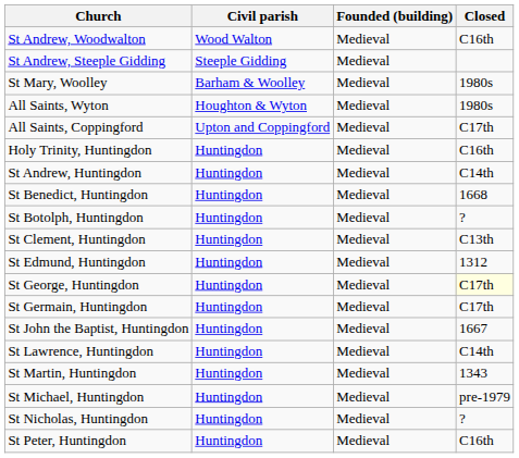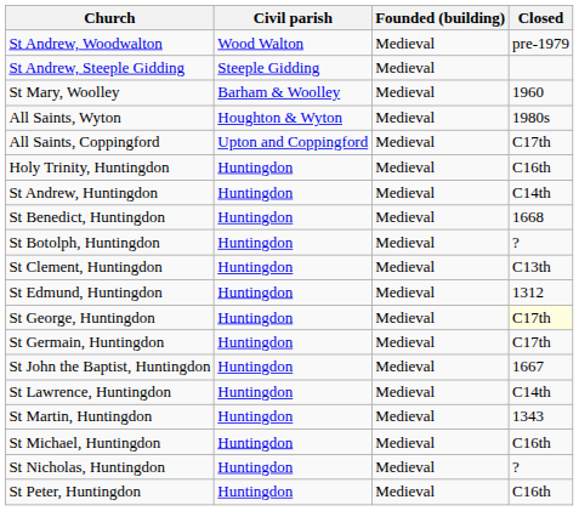St Andrew, Woodwalton | Closed: C16th -> pre-1979
St Mary, Woolley | Closed: 1980s -> 1960
St Michael, Huntingdon | Closed: pre-1979 -> C16th
